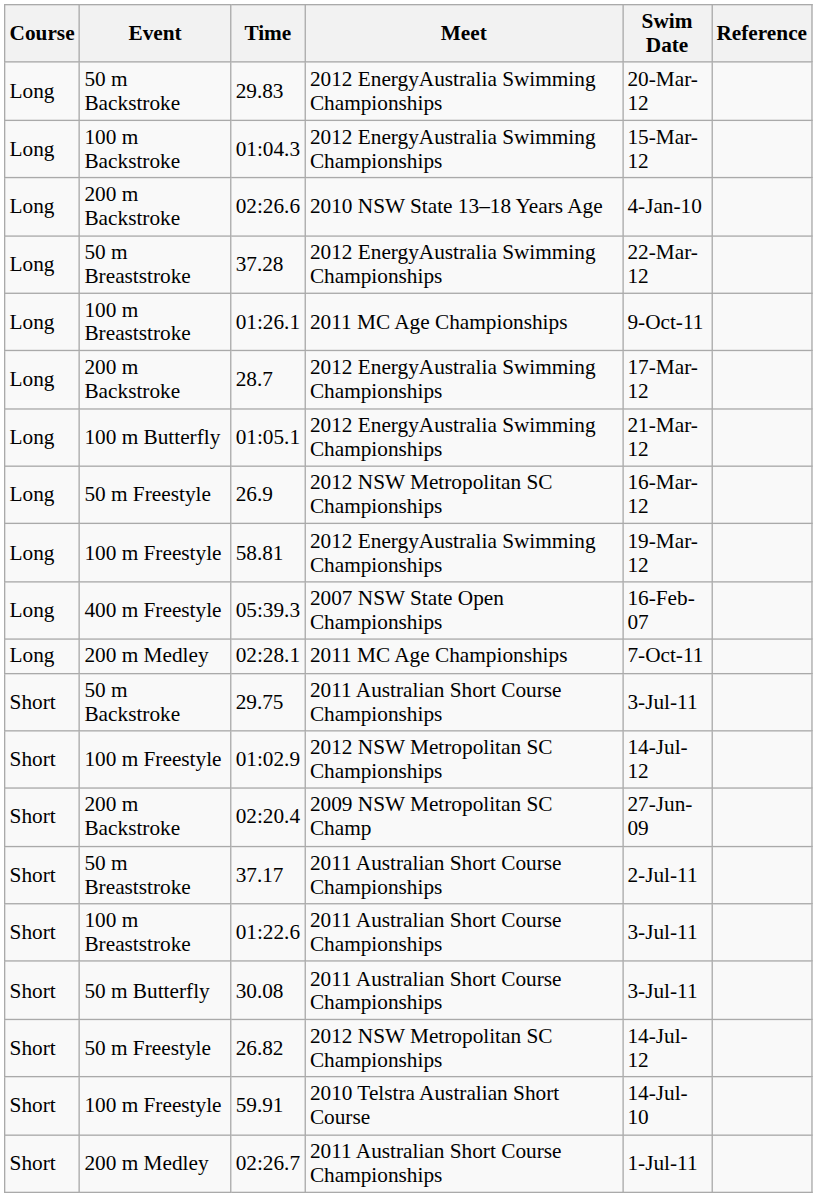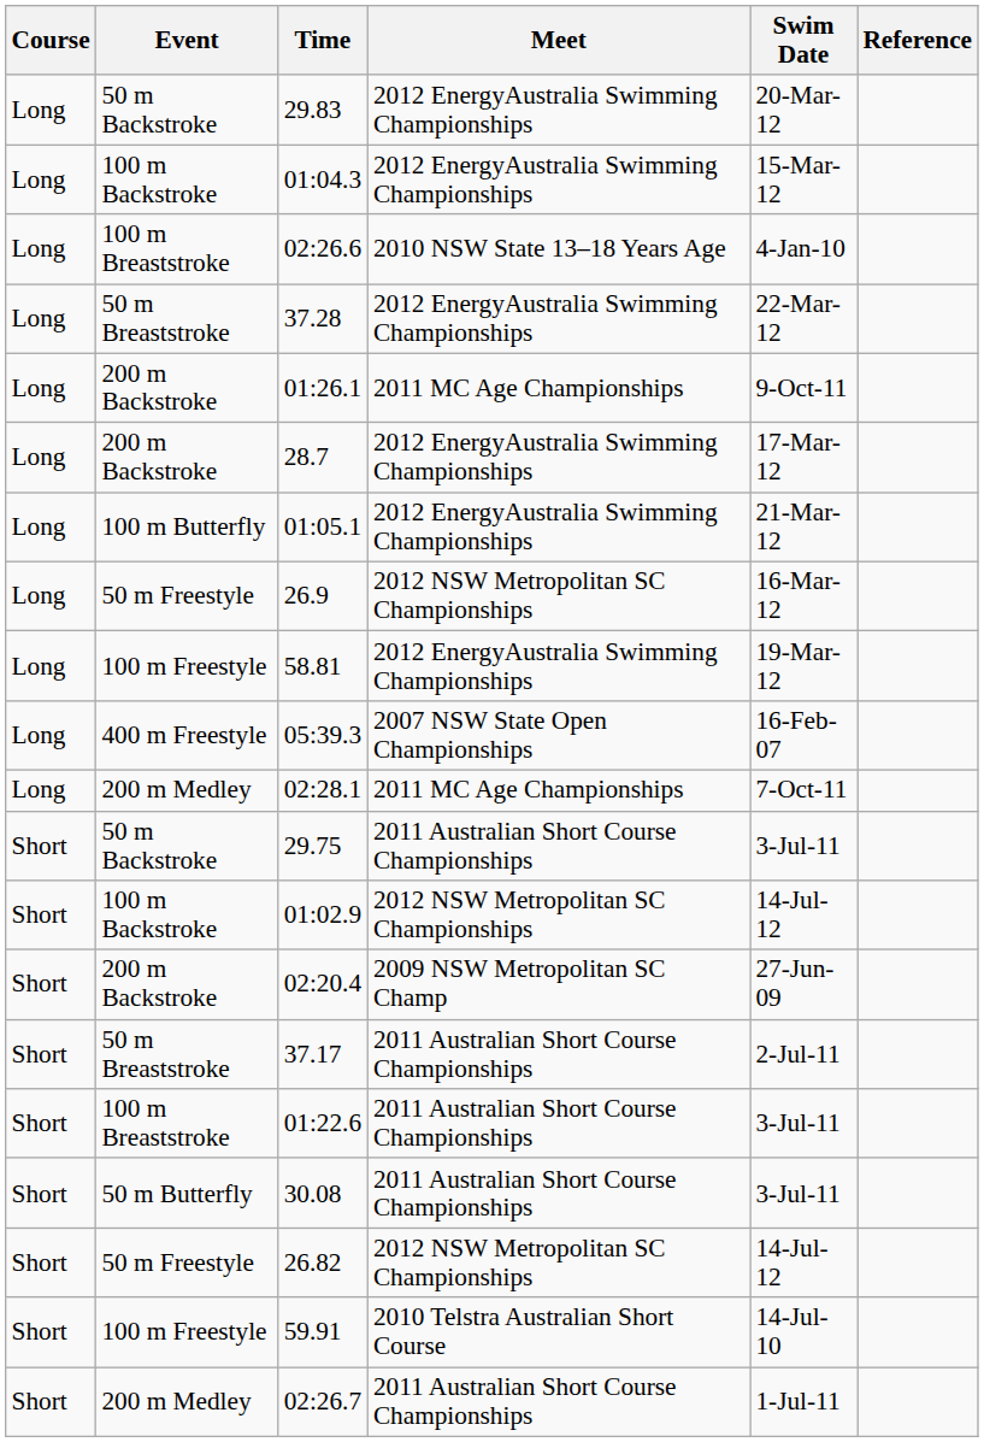02:26.6 | Event: 200 m Backstroke -> 100 m Breaststroke
01:26.1 | Event: 100 m Breaststroke -> 200 m Backstroke
01:02.9 | Event: 100 m Freestyle -> 100 m Backstroke
